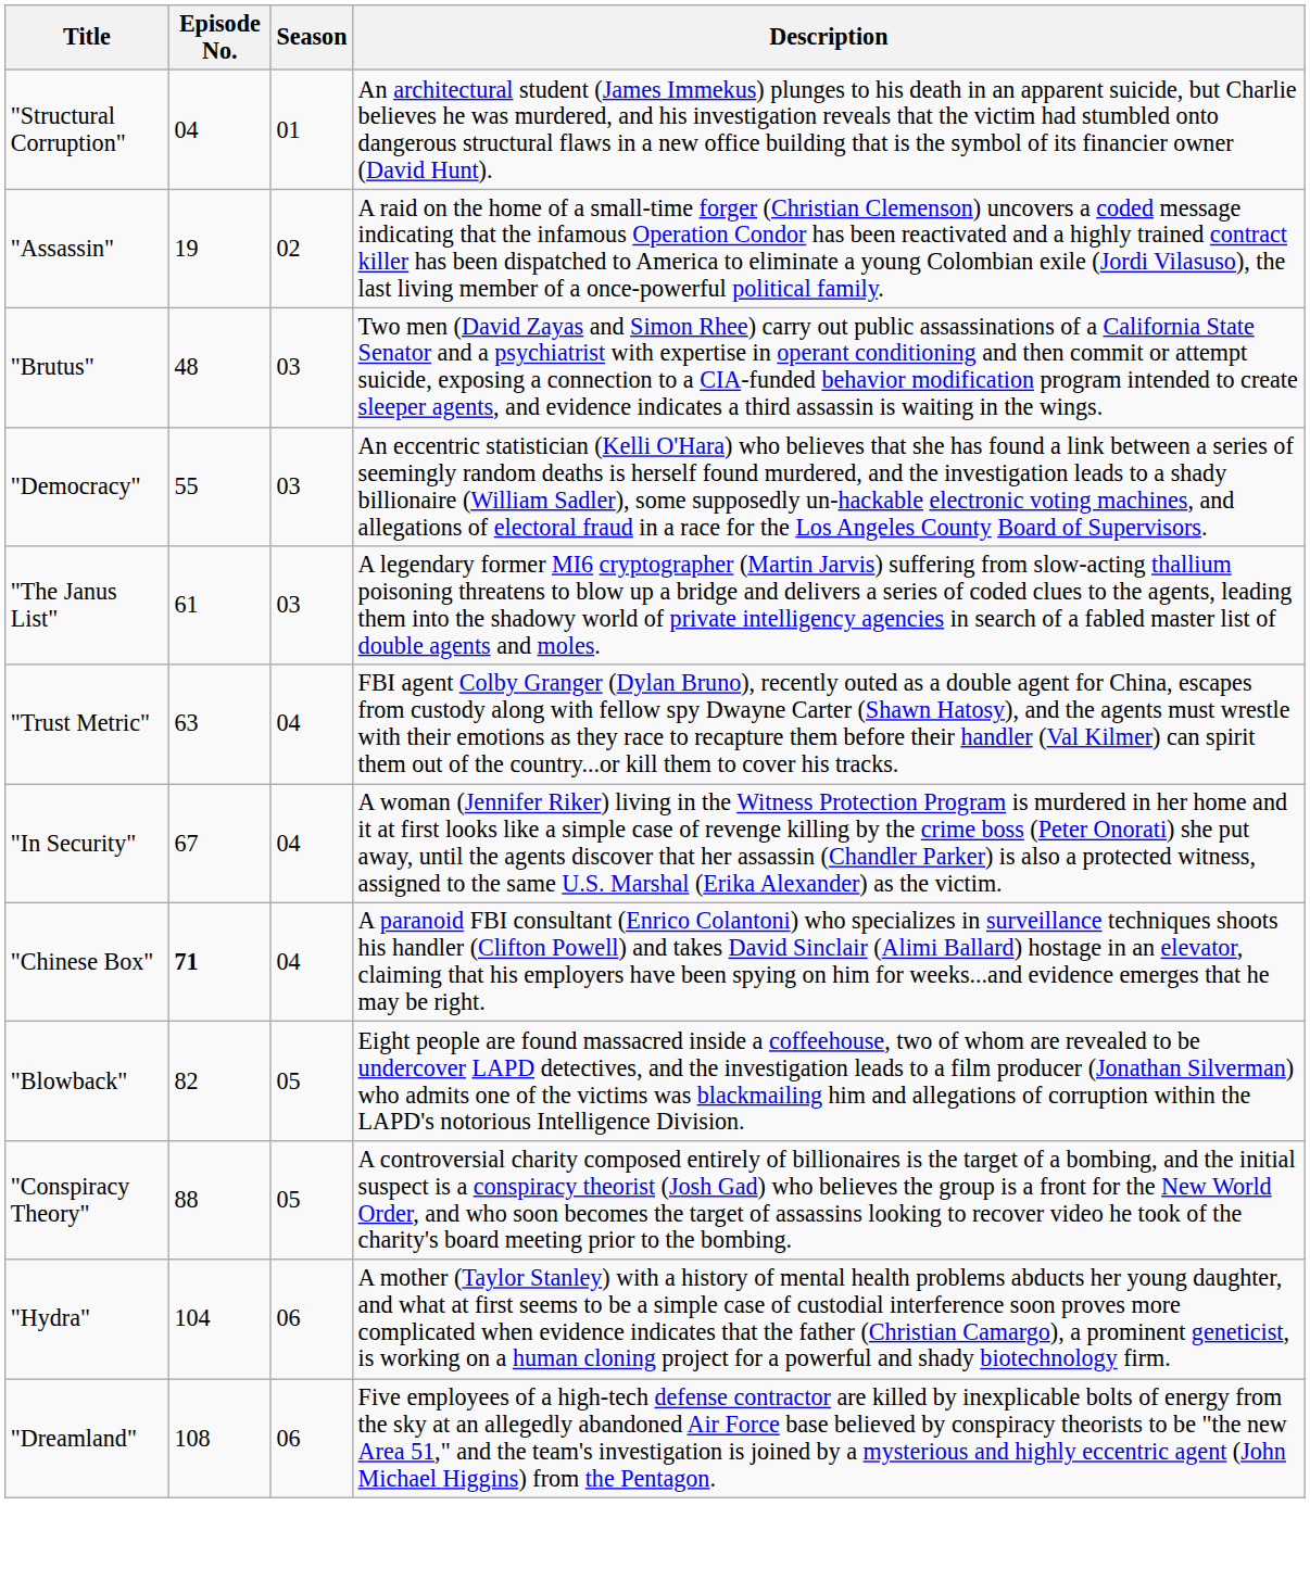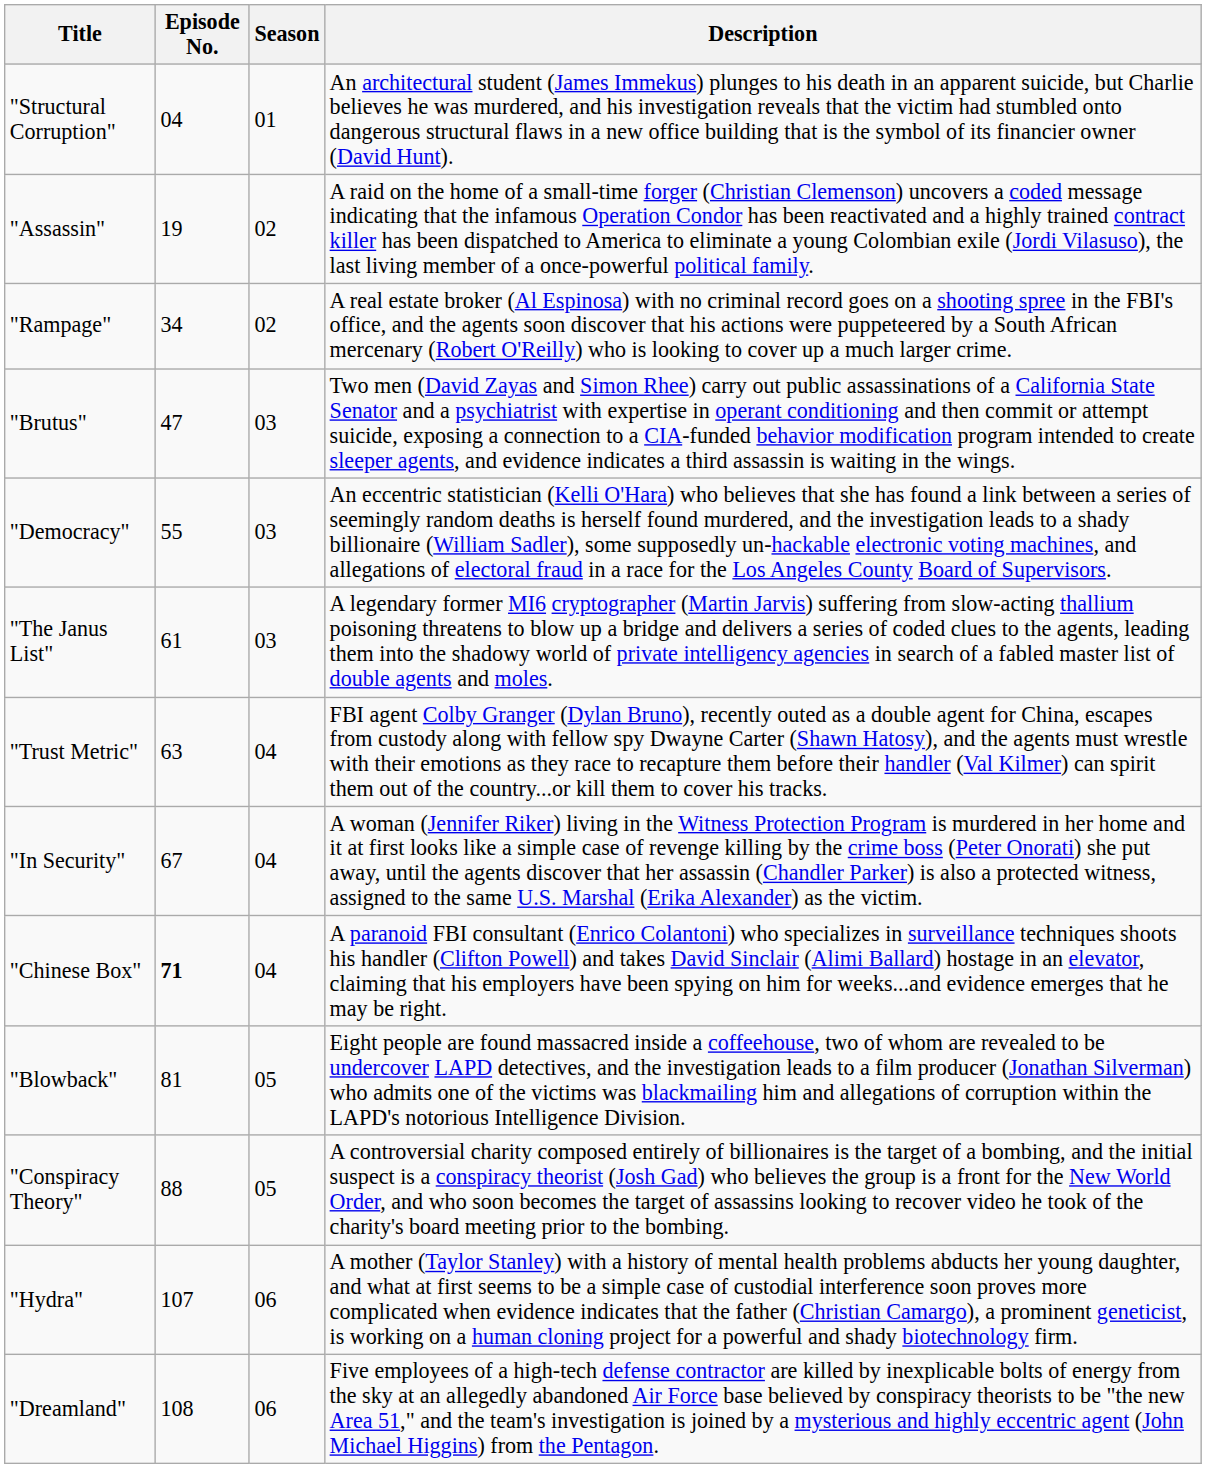+ row: "Rampage" | 34 | 02 | A real estate broker (Al Espinosa) with no criminal record goes on a shooting spree in the FBI's office, and the agents soon discover that his actions were puppeteered by a South African mercenary (Robert O'Reilly) who is looking to cover up a much larger crime.
"Brutus" | Episode No.: 48 -> 47
"Blowback" | Episode No.: 82 -> 81
"Hydra" | Episode No.: 104 -> 107
